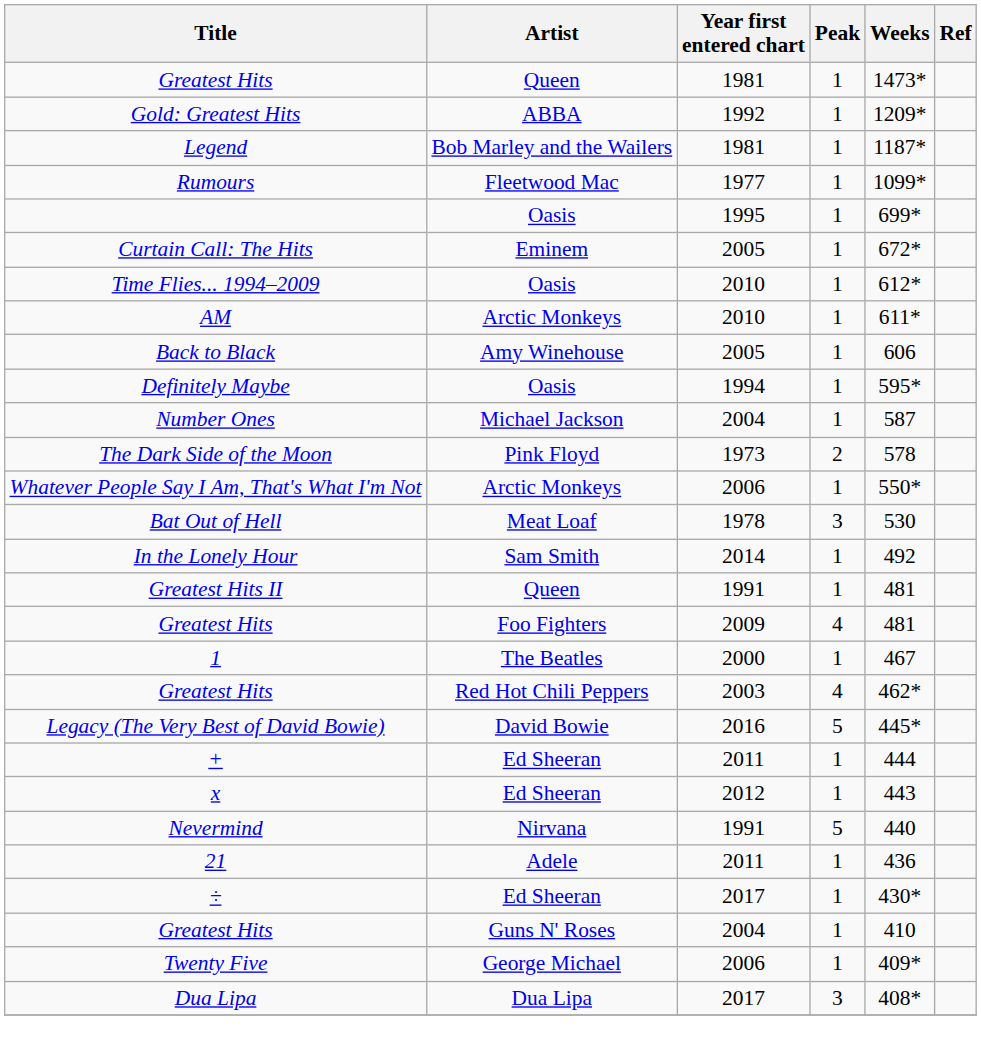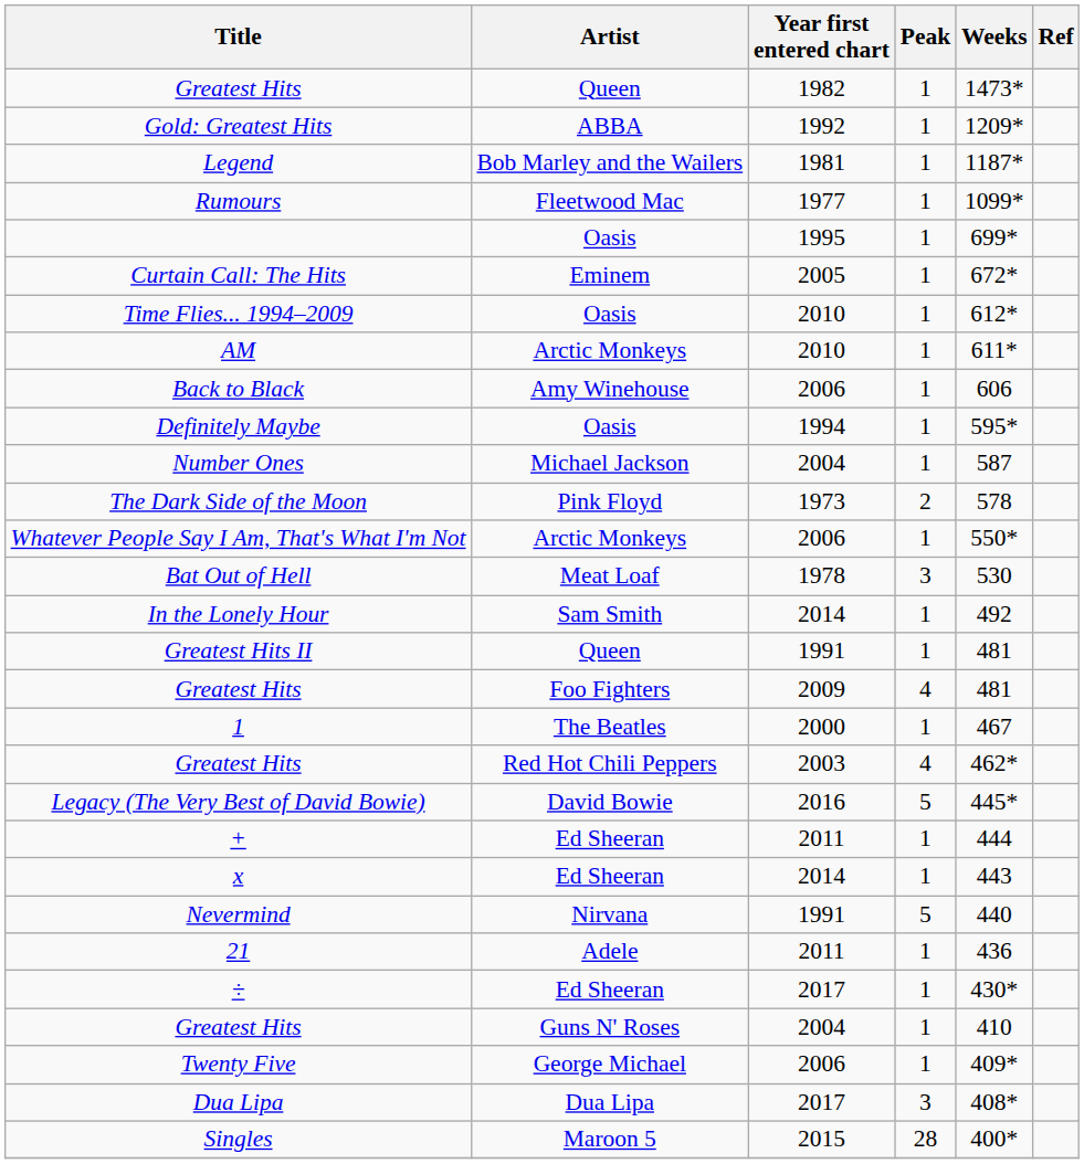Greatest Hits / Queen | Year first entered chart: 1981 -> 1982
Back to Black | Year first entered chart: 2005 -> 2006
x | Year first entered chart: 2012 -> 2014
+ row: Singles | Maroon 5 | 2015 | 28 | 400*
